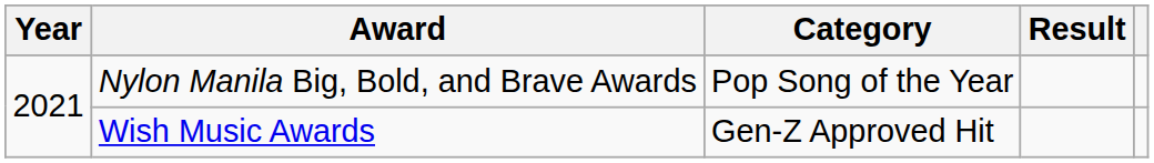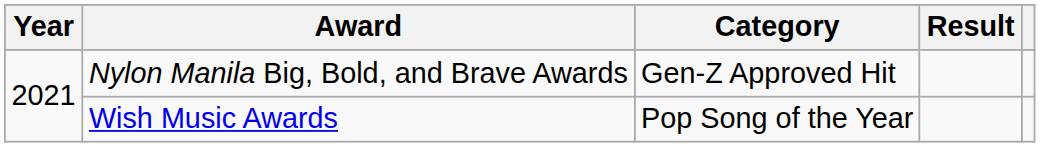Nylon Manila Big, Bold, and Brave Awards | Category: Pop Song of the Year -> Gen-Z Approved Hit
Wish Music Awards | Category: Gen-Z Approved Hit -> Pop Song of the Year
